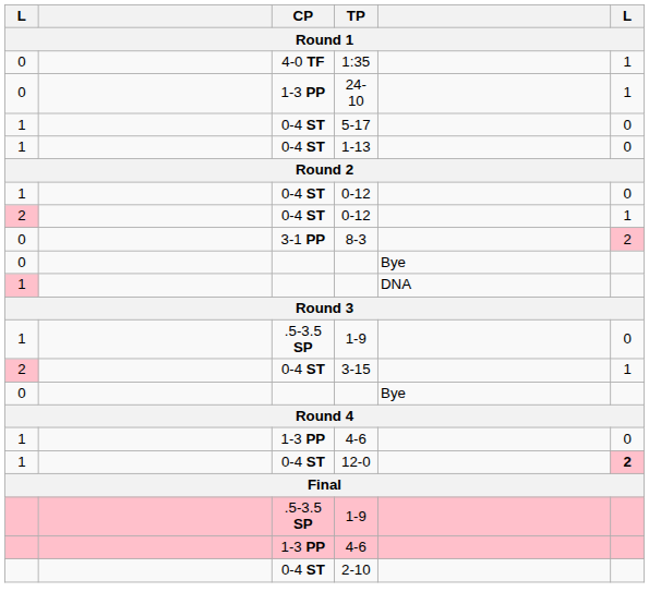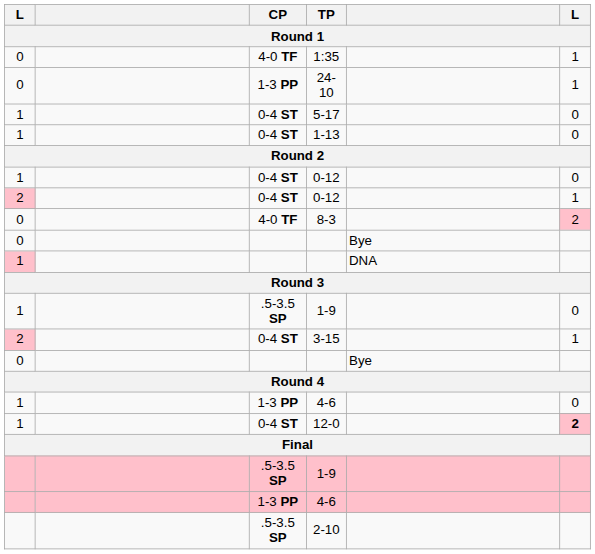8-3 | CP: 3-1 PP -> 4-0 TF
2-10 | CP: 0-4 ST -> .5-3.5 SP
